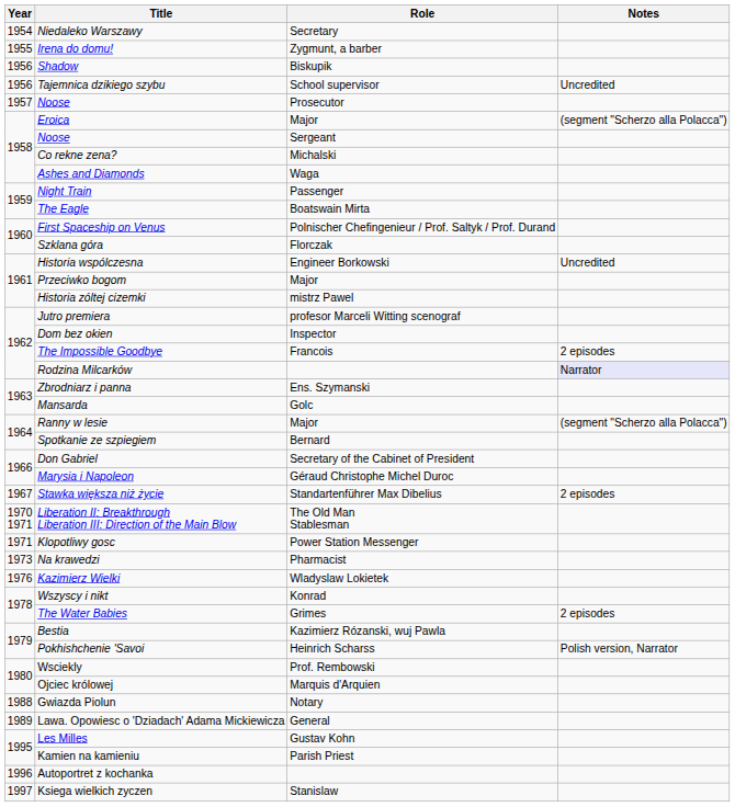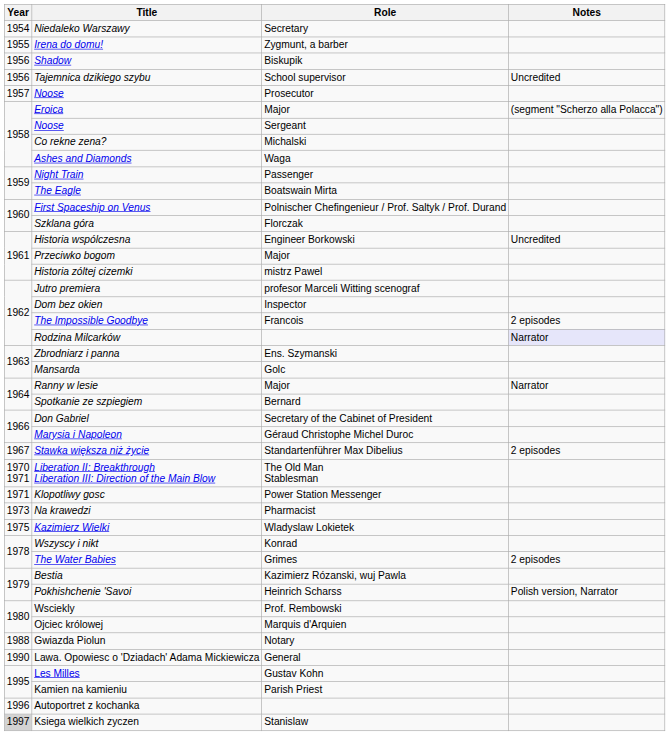Ranny w lesie | Notes: (segment "Scherzo alla Polacca") -> Narrator
Kazimierz Wielki | Year: 1976 -> 1975
Lawa. Opowiesc o 'Dziadach' Adama Mickiewicza | Year: 1989 -> 1990
Ksiega wielkich zyczen | Year: no background -> lightgrey background
